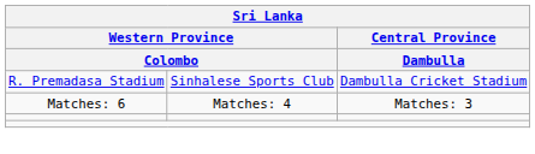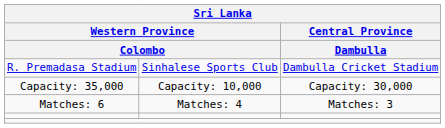+ row: Capacity: 35,000 | Capacity: 10,000 | Capacity: 30,000
